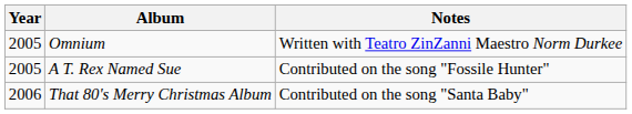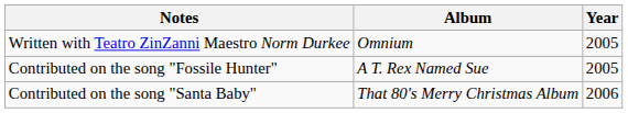columns swapped: Year <-> Notes
